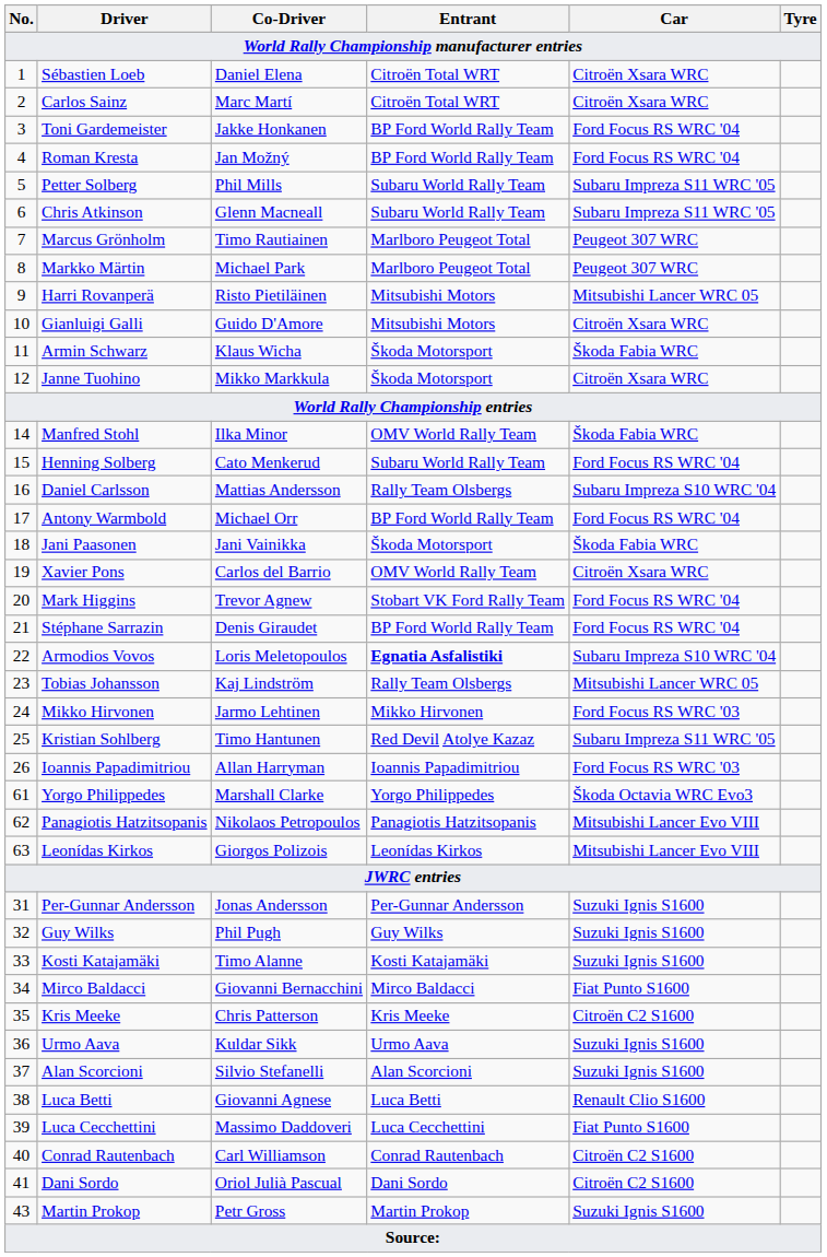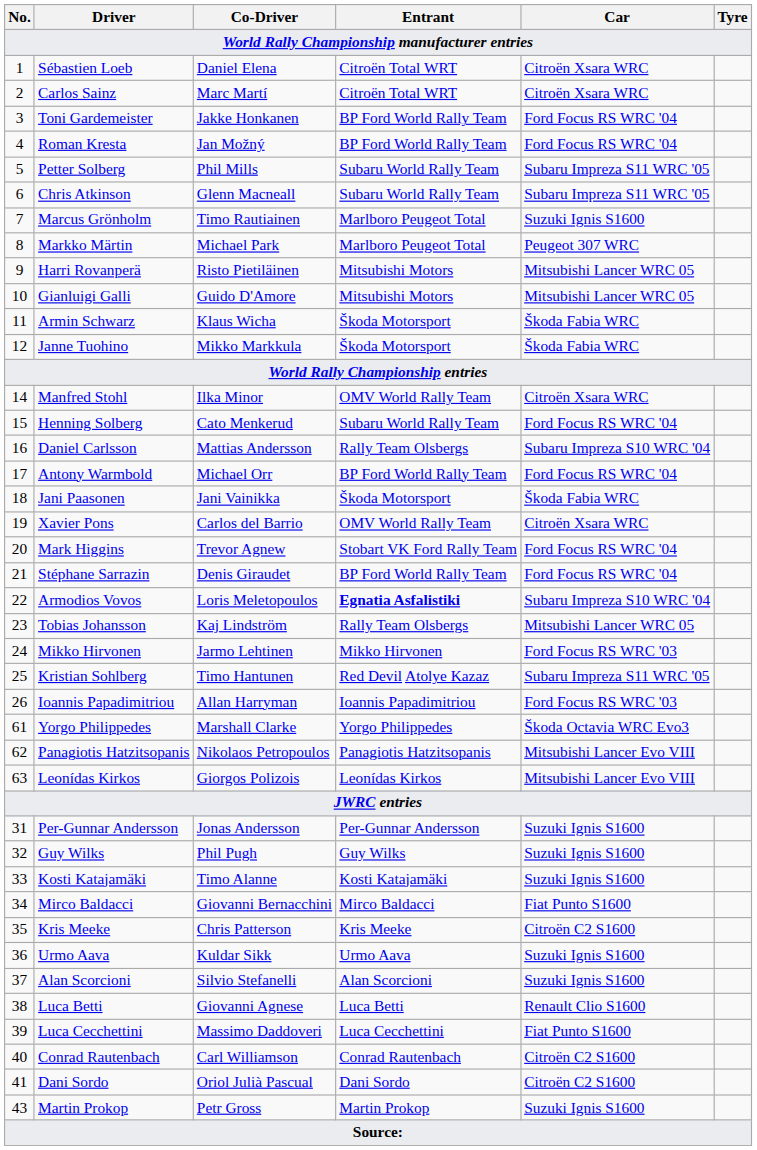Marcus Grönholm | Car: Peugeot 307 WRC -> Suzuki Ignis S1600
Gianluigi Galli | Car: Citroën Xsara WRC -> Mitsubishi Lancer WRC 05
Janne Tuohino | Car: Citroën Xsara WRC -> Škoda Fabia WRC
Manfred Stohl | Car: Škoda Fabia WRC -> Citroën Xsara WRC
